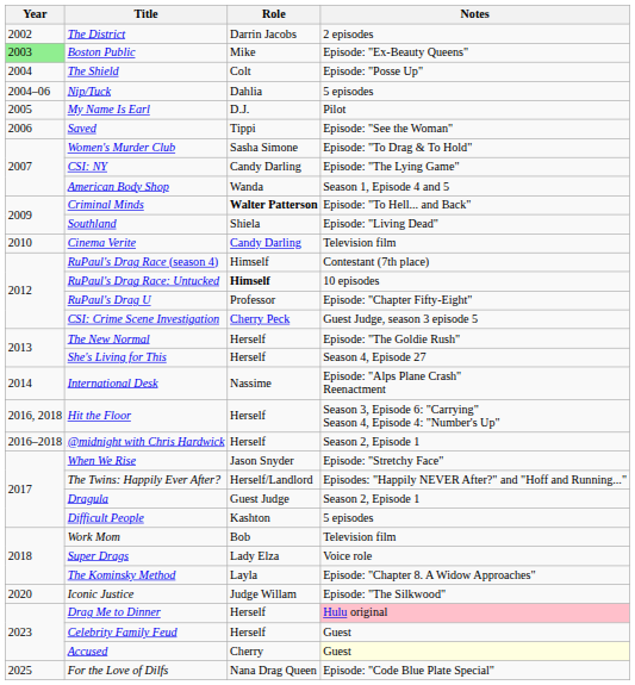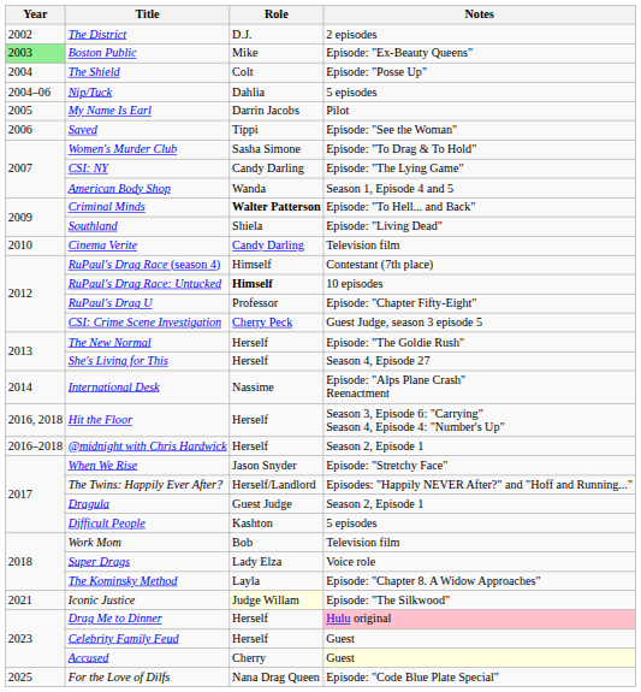The District | Role: Darrin Jacobs -> D.J.
My Name Is Earl | Role: D.J. -> Darrin Jacobs
Iconic Justice | Year: 2020 -> 2021
Iconic Justice | Role: no background -> lightyellow background
